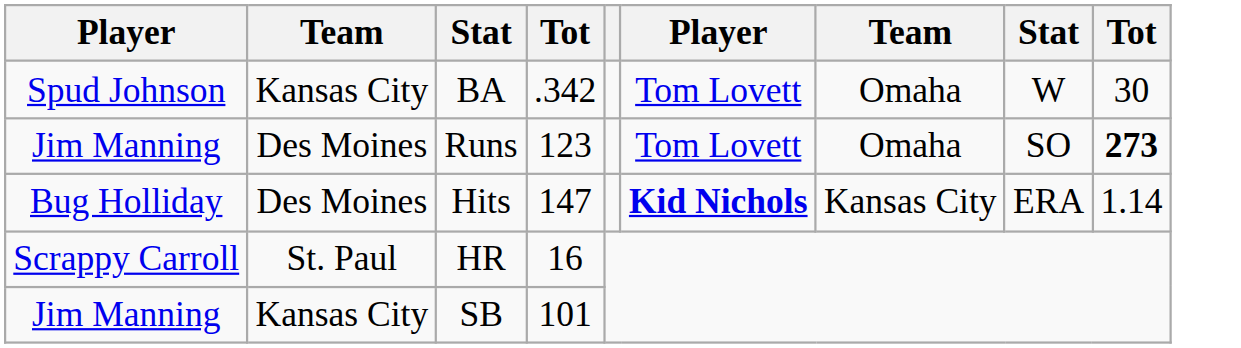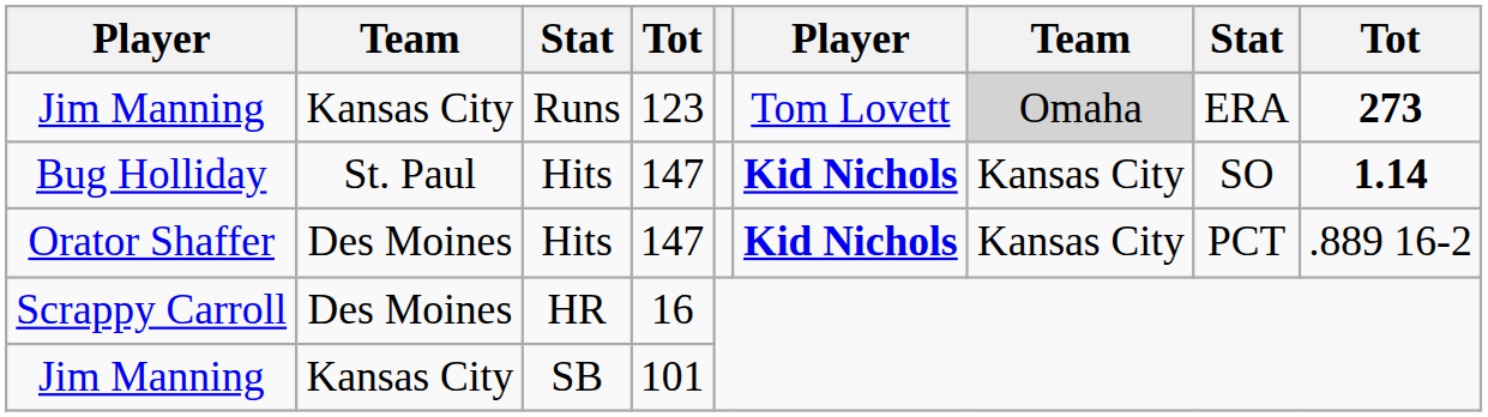- row: Spud Johnson | Kansas City | BA | .342 | Tom Lovett | Omaha | W | 30
Jim Manning / Runs | column 2: Des Moines -> Kansas City
Jim Manning / Runs | column 7: no background -> lightgrey background
Jim Manning / Runs | column 8: SO -> ERA
Bug Holliday | column 2: Des Moines -> St. Paul
Bug Holliday | column 8: ERA -> SO
Bug Holliday | column 9: normal -> bold
+ row: Orator Shaffer | Des Moines | Hits | 147 | Kid Nichols | Kansas City | PCT | .889 16-2
Scrappy Carroll | column 2: St. Paul -> Des Moines
